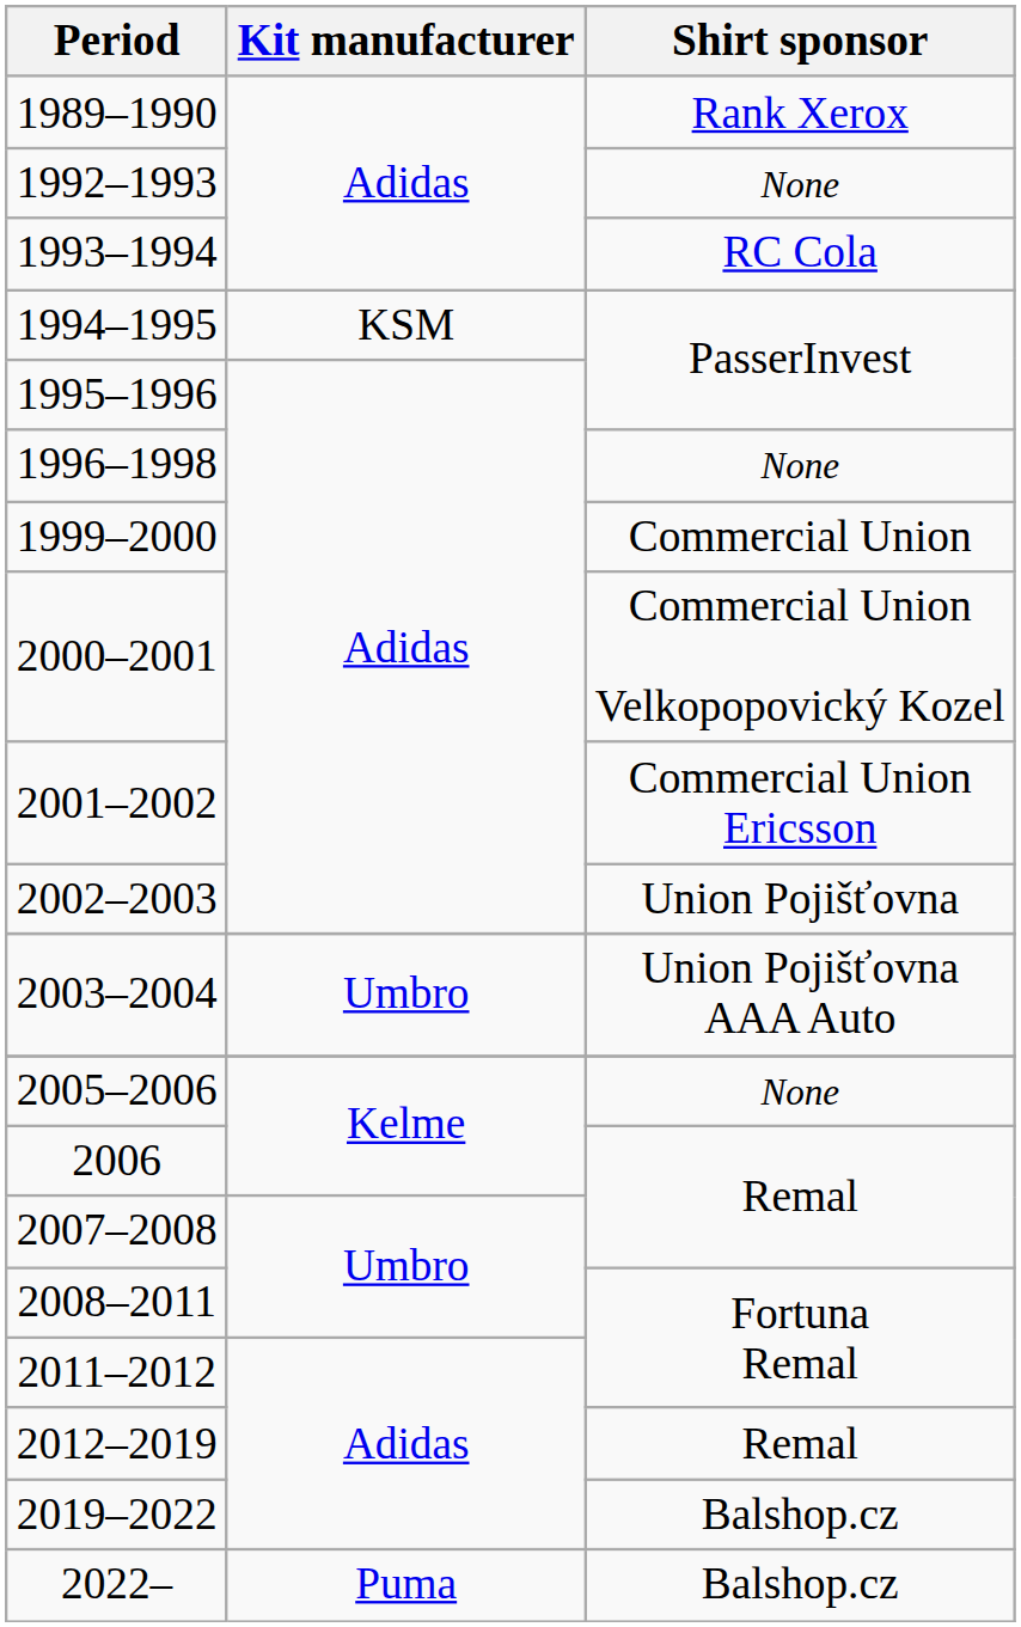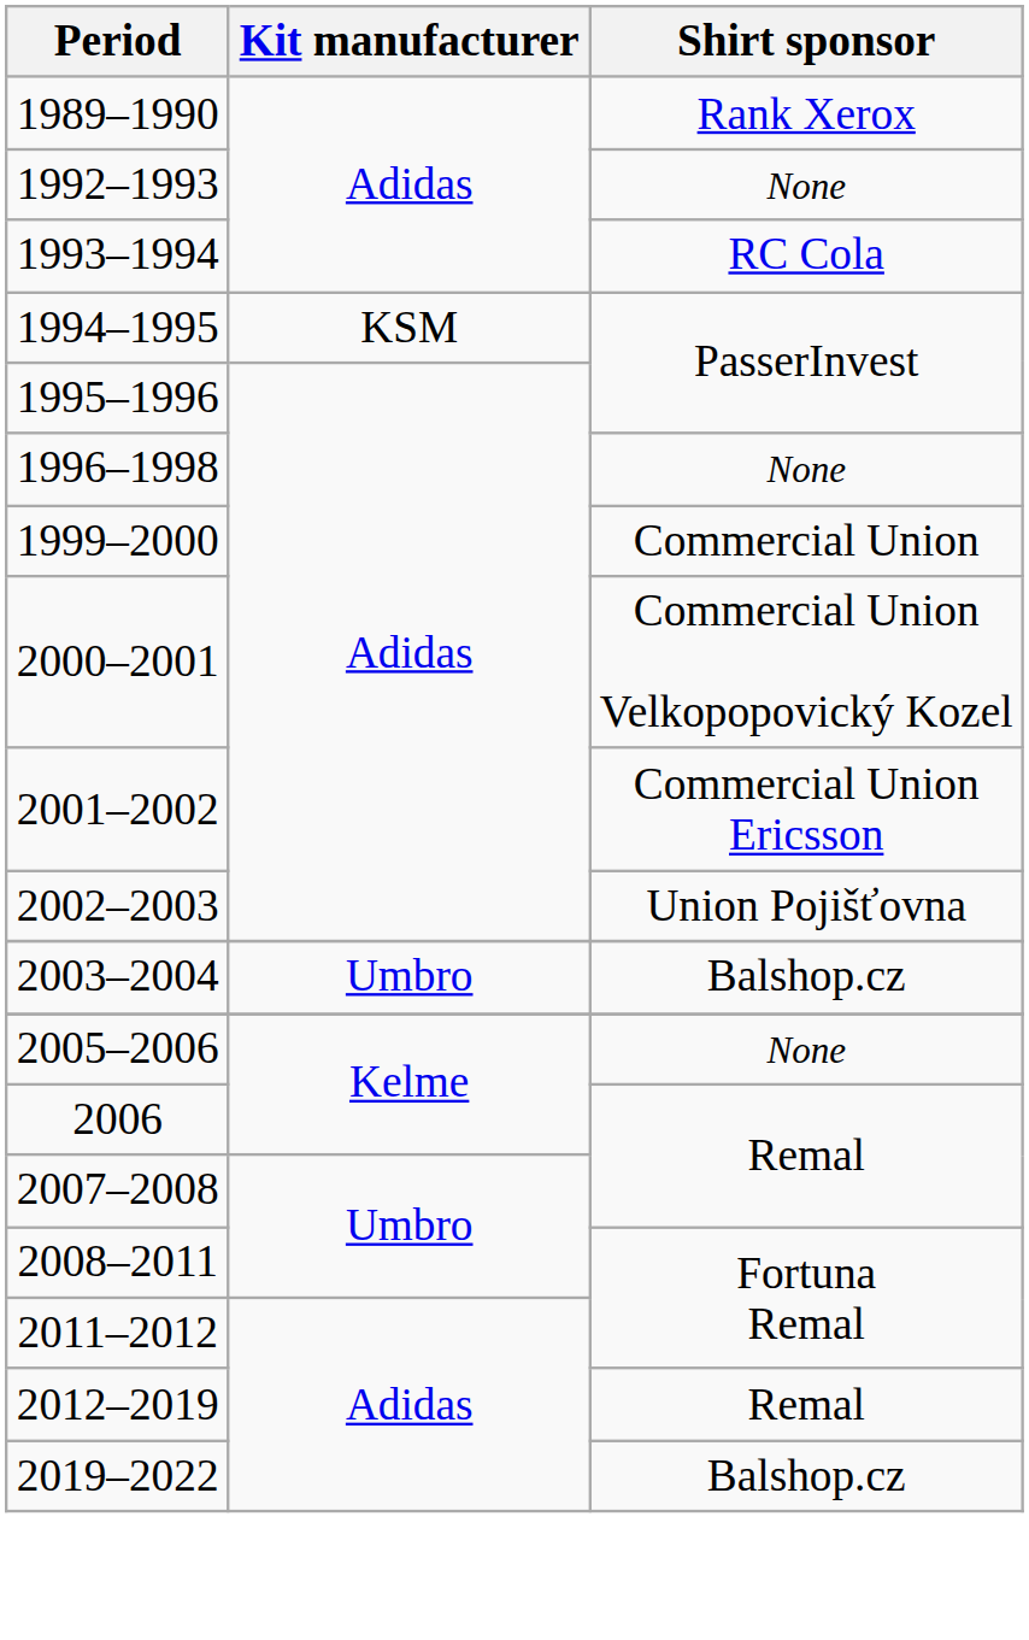2003–2004 | Shirt sponsor: Union Pojišťovna AAA Auto -> Balshop.cz
- row: 2022– | Puma | Balshop.cz
